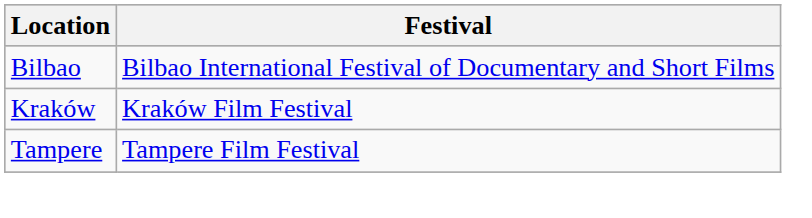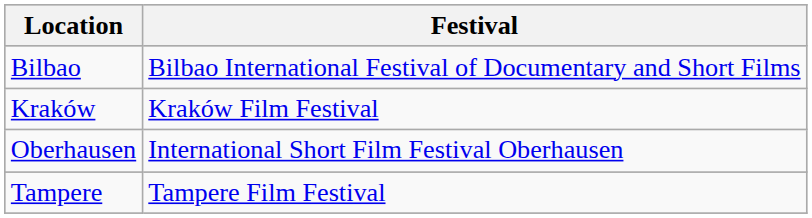+ row: Oberhausen | International Short Film Festival Oberhausen
